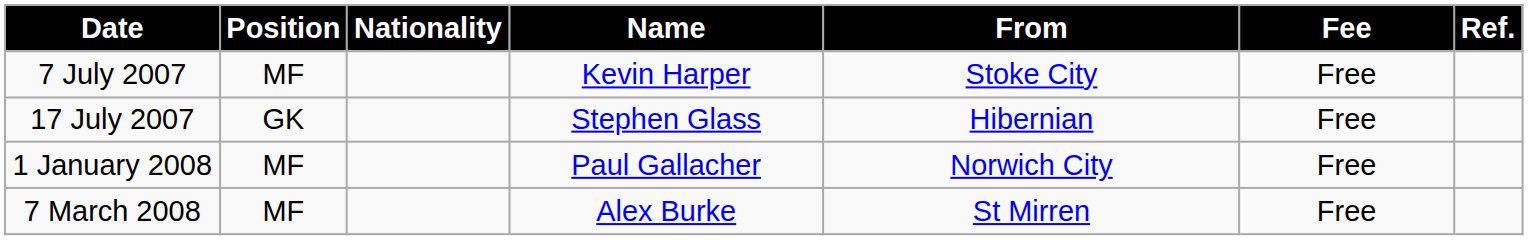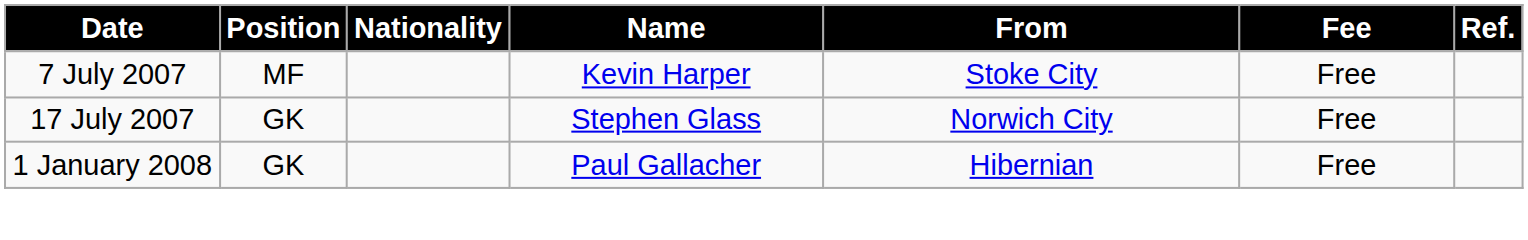17 July 2007 | From: Hibernian -> Norwich City
1 January 2008 | Position: MF -> GK
1 January 2008 | From: Norwich City -> Hibernian
- row: 7 March 2008 | MF | Alex Burke | St Mirren | Free
